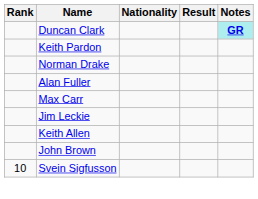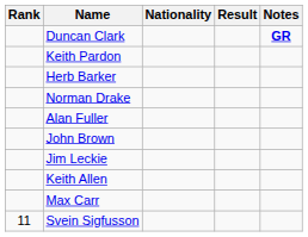Duncan Clark | Notes: paleturquoise background -> no background
+ row: Herb Barker
rows swapped: Max Carr <-> John Brown
Svein Sigfusson | Rank: 10 -> 11
